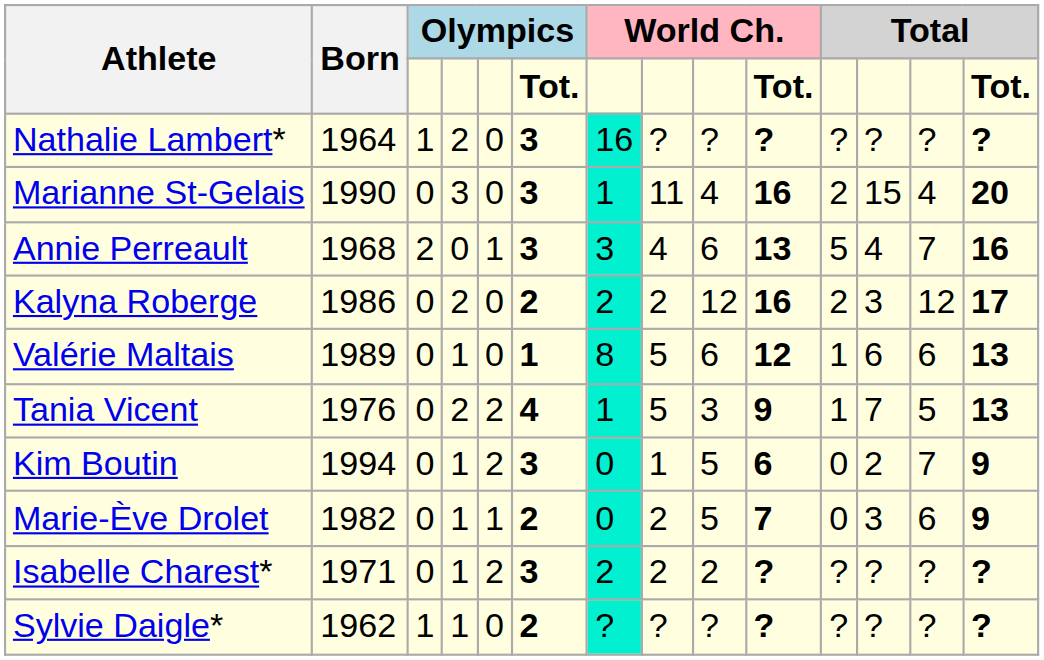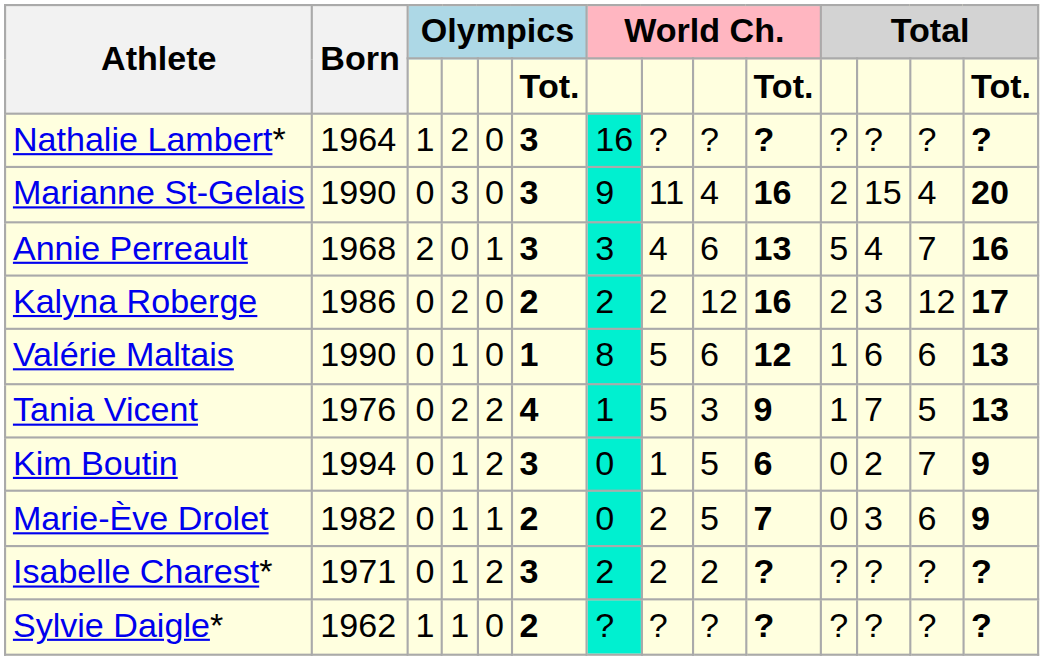Marianne St-Gelais | column 7: 1 -> 9
Valérie Maltais | Born: 1989 -> 1990
